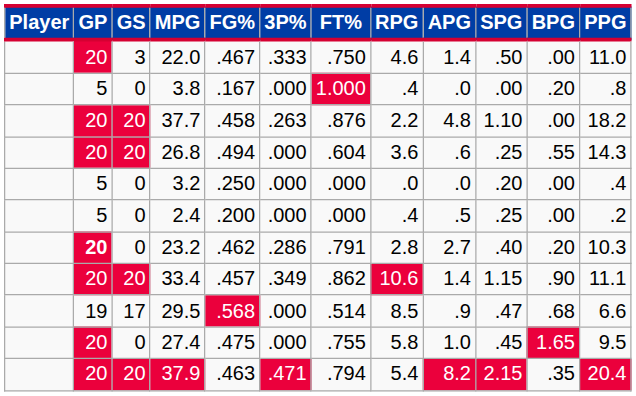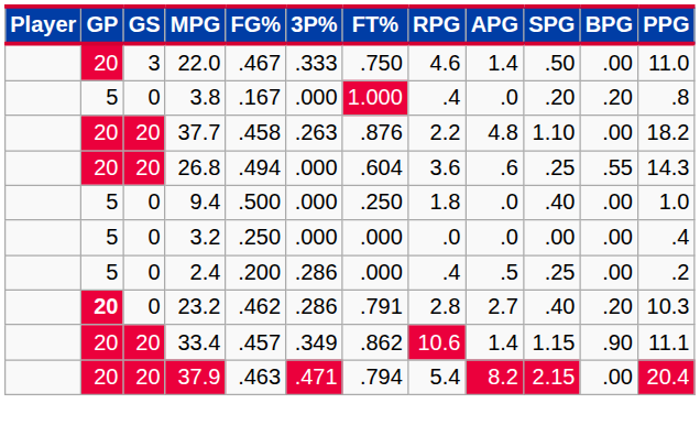3.8 | SPG: .00 -> .20
+ row: 5 | 0 | 9.4 | .500 | .000 | .250 | 1.8 | .0 | .40 | .00 | 1.0
3.2 | SPG: .20 -> .00
2.4 | 3P%: .000 -> .286
- row: 19 | 17 | 29.5 | .568 | .000 | .514 | 8.5 | .9 | .47 | .68 | 6.6
- row: 20 | 0 | 27.4 | .475 | .000 | .755 | 5.8 | 1.0 | .45 | 1.65 | 9.5
37.9 | BPG: .35 -> .00
